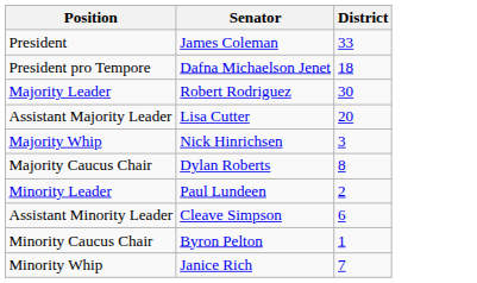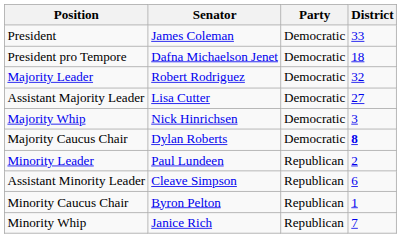+ column: Party | Democratic | Democratic | Democratic | Democratic | Democratic | Democratic | Republican | Republican | Republican | Republican
Majority Leader | District: 30 -> 32
Assistant Majority Leader | District: 20 -> 27
Majority Caucus Chair | District: normal -> bold
